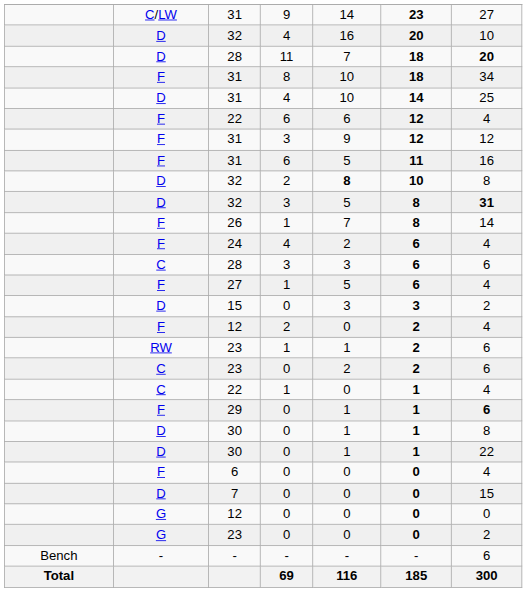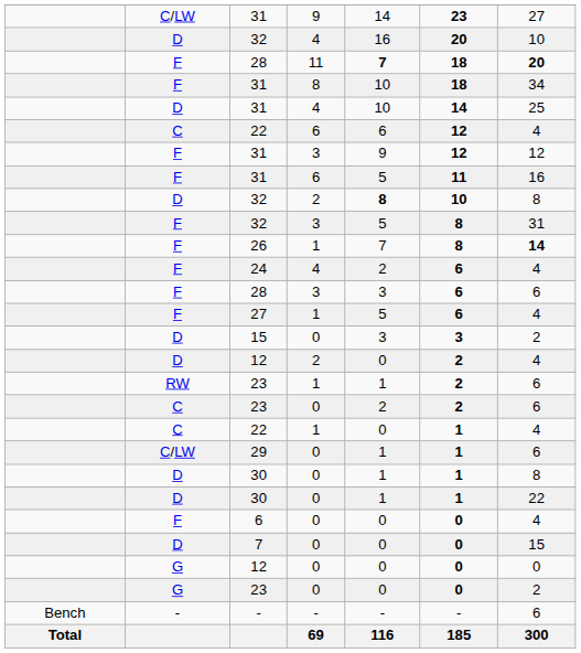28 / 11 | column 2: D -> F
28 / 11 | column 5: normal -> bold
22 / 6 | column 2: F -> C
32 / 3 | column 2: D -> F
32 / 3 | column 7: bold -> normal
26 | column 7: normal -> bold
28 / 3 | column 2: C -> F
12 / 2 | column 2: F -> D
29 | column 2: F -> C/LW
29 | column 7: bold -> normal
